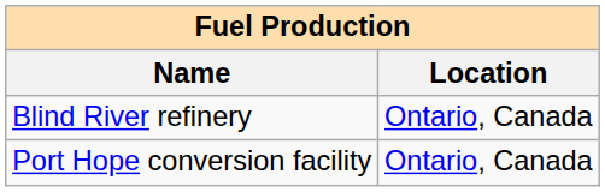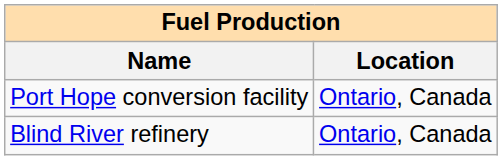rows swapped: Port Hope conversion facility <-> Blind River refinery
